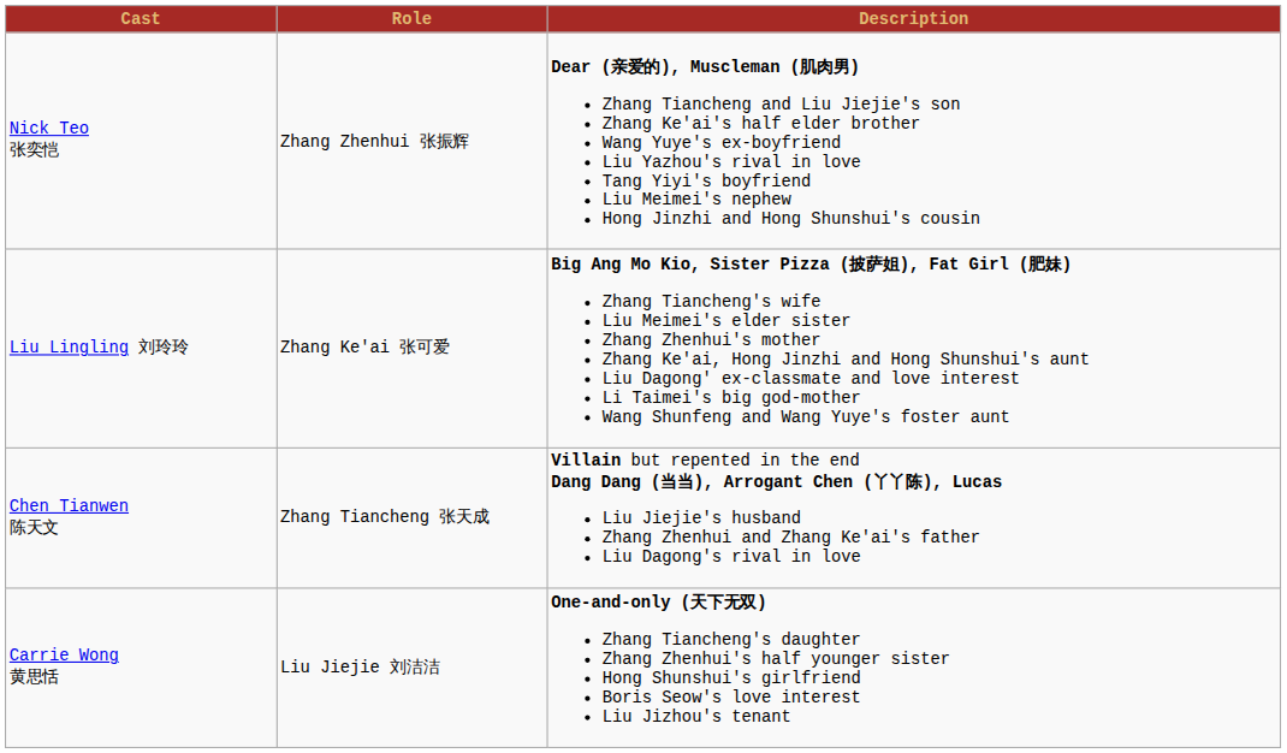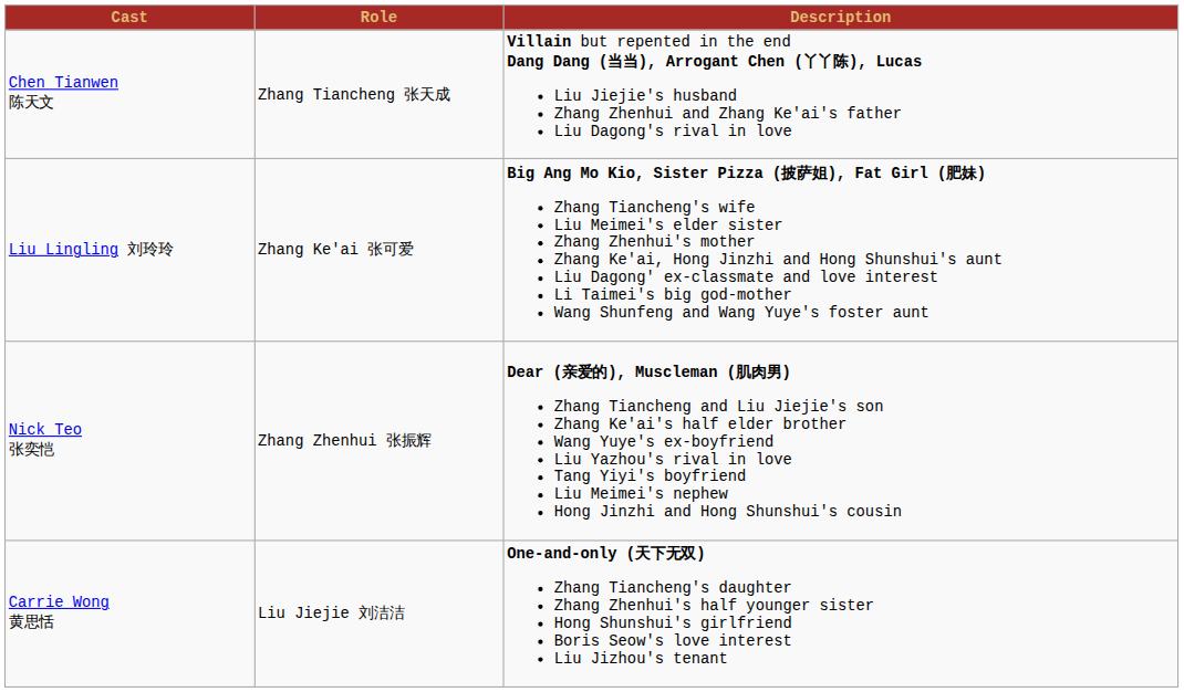rows swapped: Chen Tianwen 陈天文 <-> Nick Teo 张奕恺
